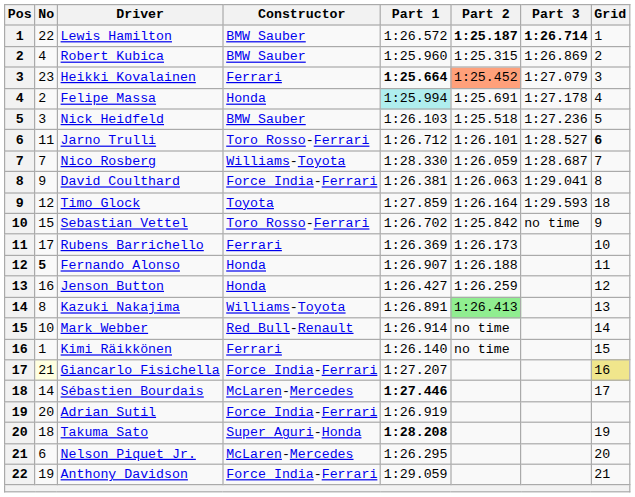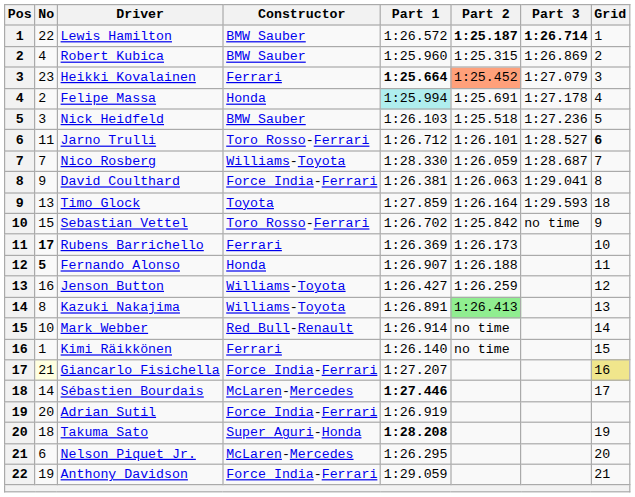Timo Glock | No: 12 -> 13
Rubens Barrichello | No: normal -> bold
Jenson Button | Constructor: Honda -> Williams-Toyota
